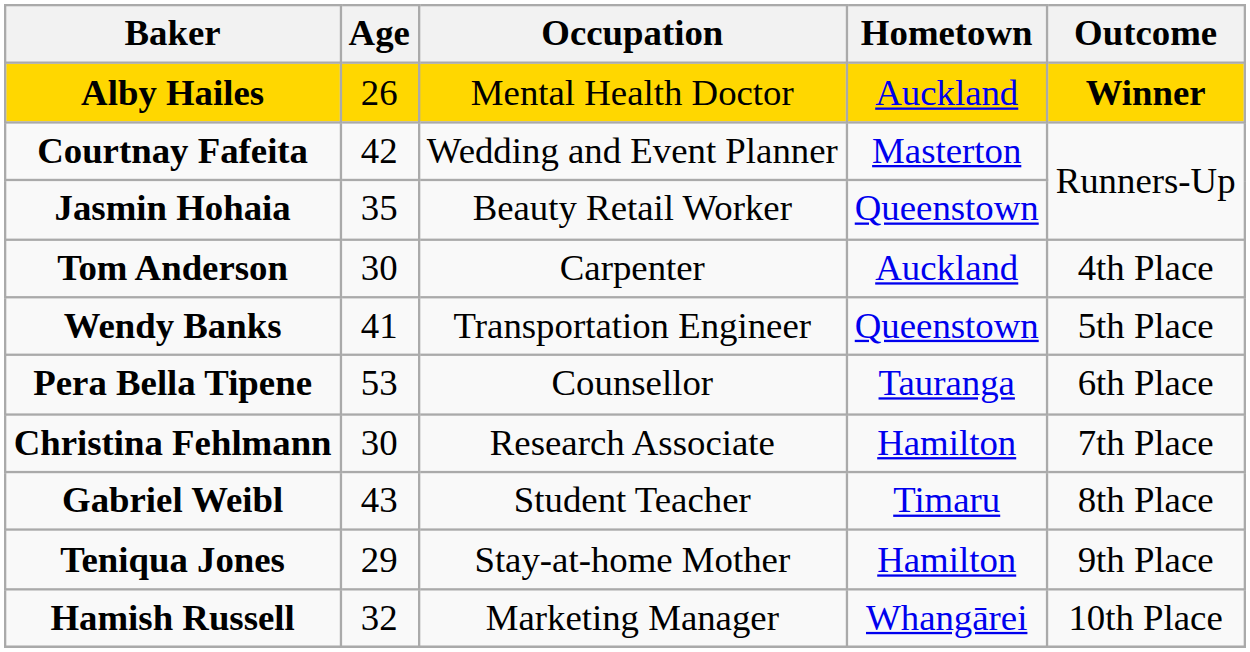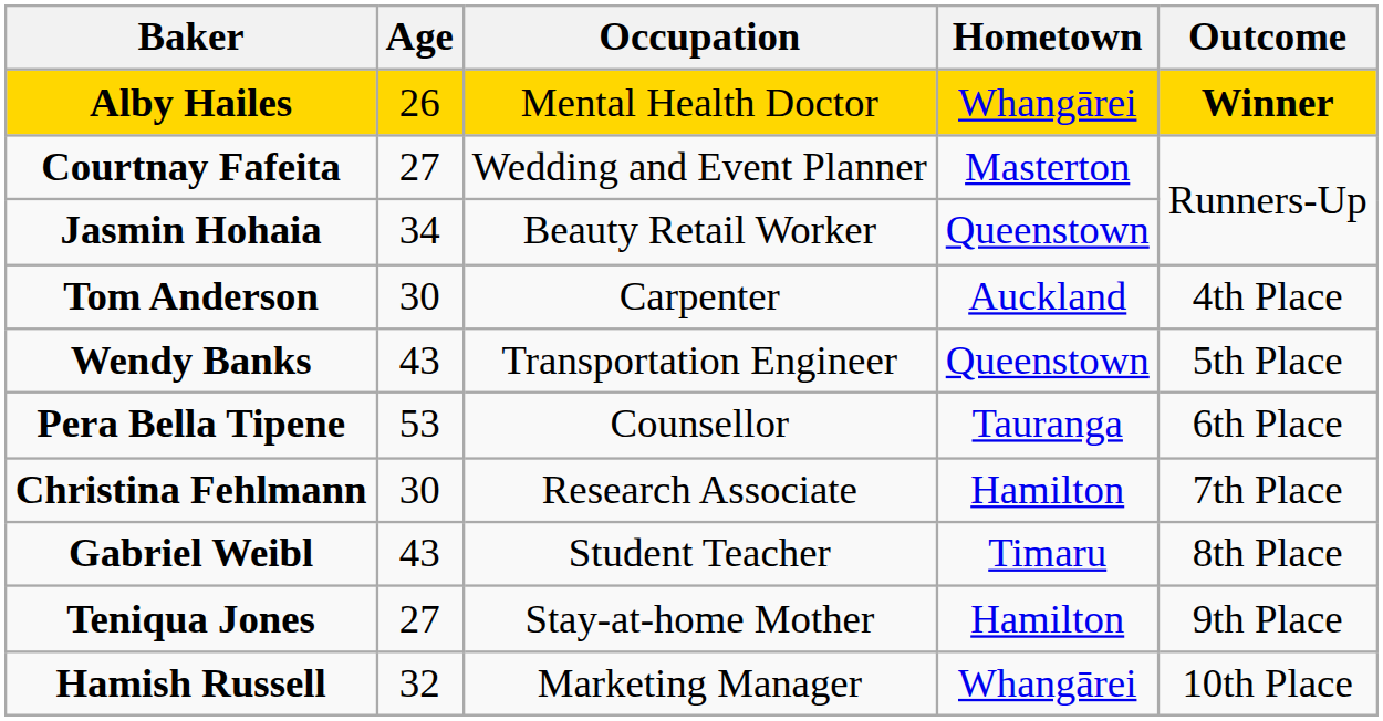Alby Hailes | Hometown: Auckland -> Whangārei
Courtnay Fafeita | Age: 42 -> 27
Jasmin Hohaia | Age: 35 -> 34
Wendy Banks | Age: 41 -> 43
Teniqua Jones | Age: 29 -> 27
